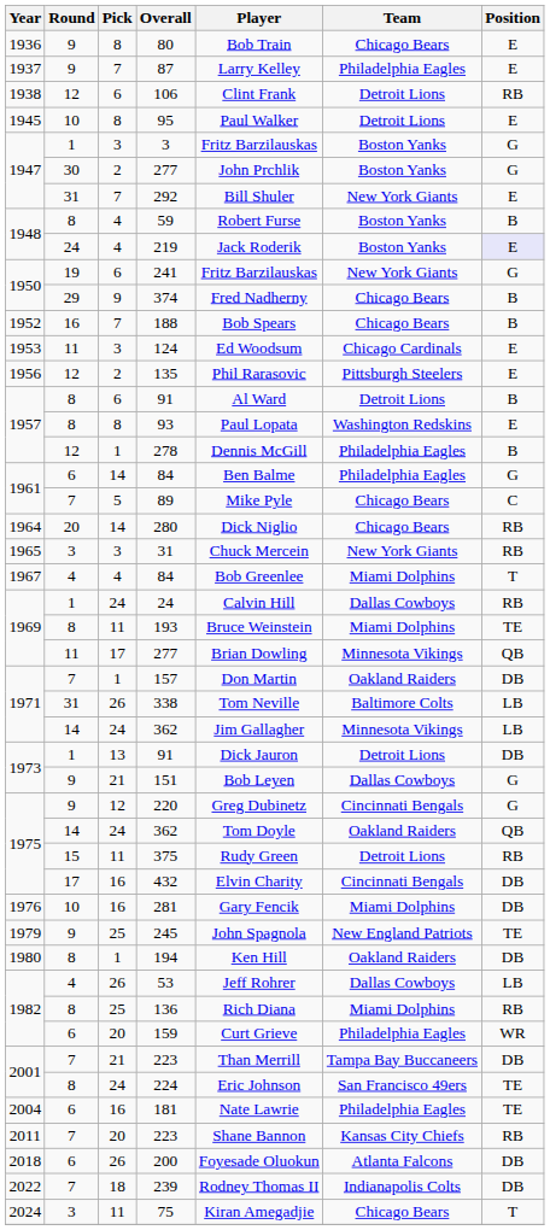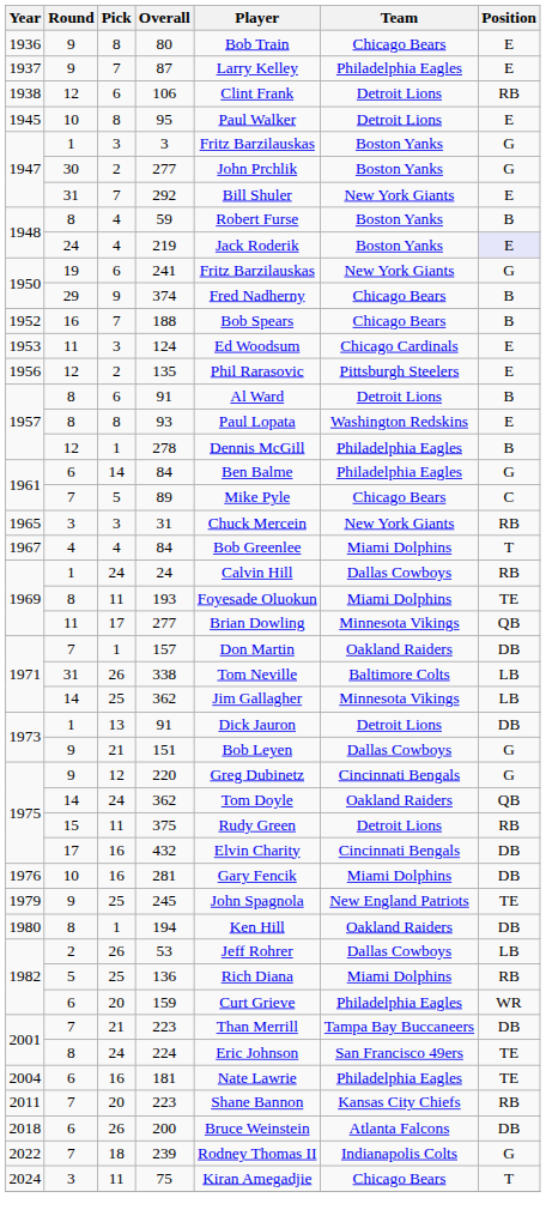- row: 1964 | 20 | 14 | 280 | Dick Niglio | Chicago Bears | RB
193 | Player: Bruce Weinstein -> Foyesade Oluokun
1971 / 362 | Pick: 24 -> 25
53 | Round: 4 -> 2
136 | Round: 8 -> 5
200 | Player: Foyesade Oluokun -> Bruce Weinstein
239 | Position: DB -> G
